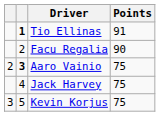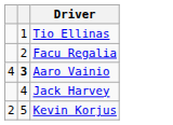- column: Points | 91 | 90 | 75 | 75 | 75
Tio Ellinas | column 2: bold -> normal
Aaro Vainio | column 1: 2 -> 4
Kevin Korjus | column 1: 3 -> 2
